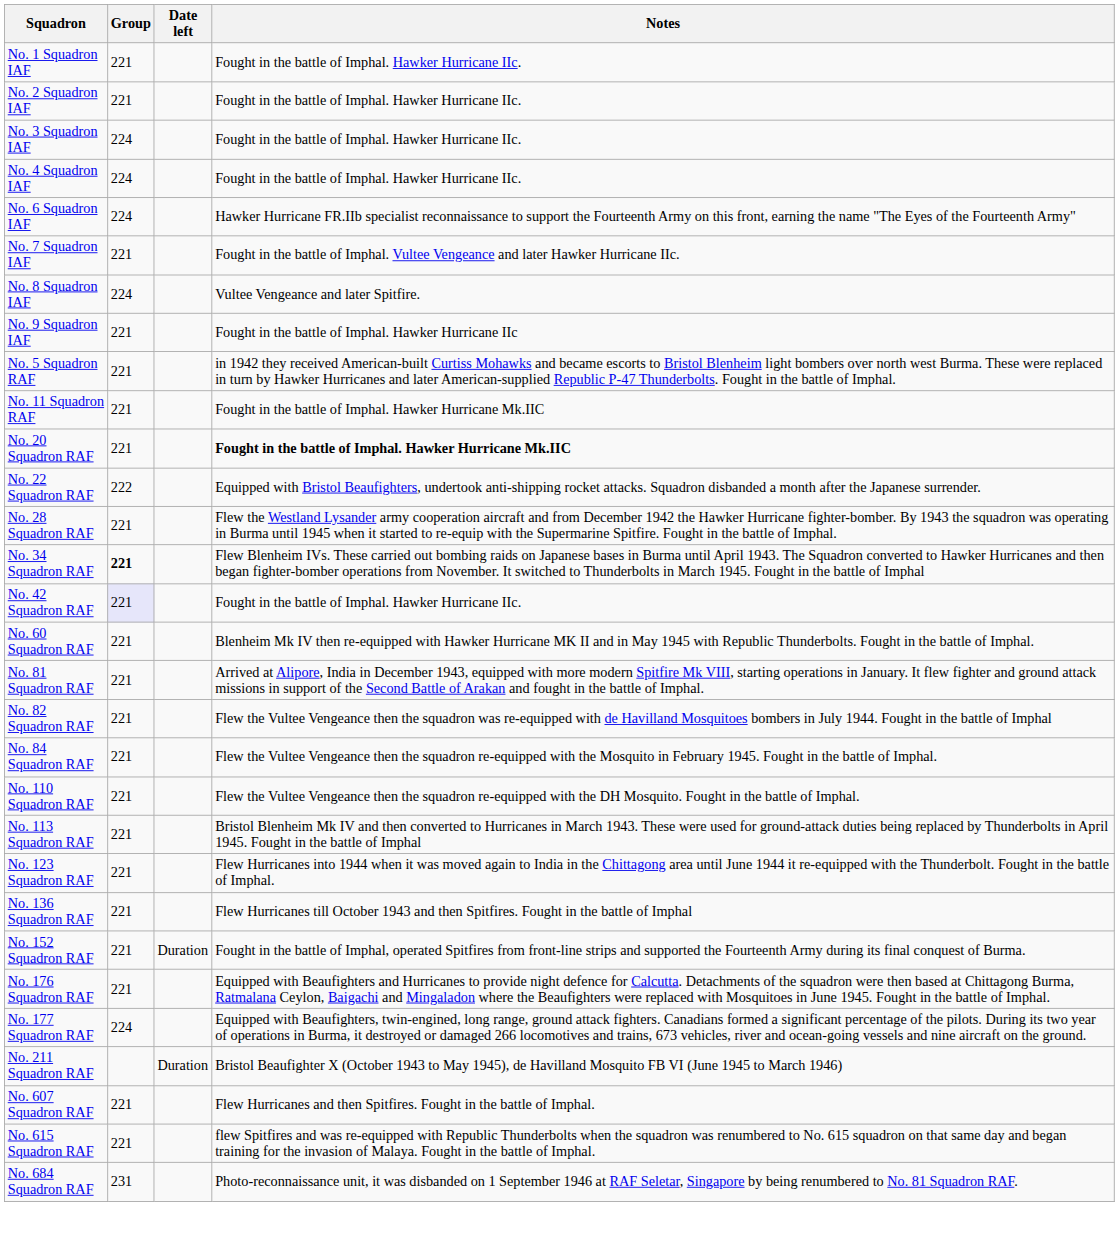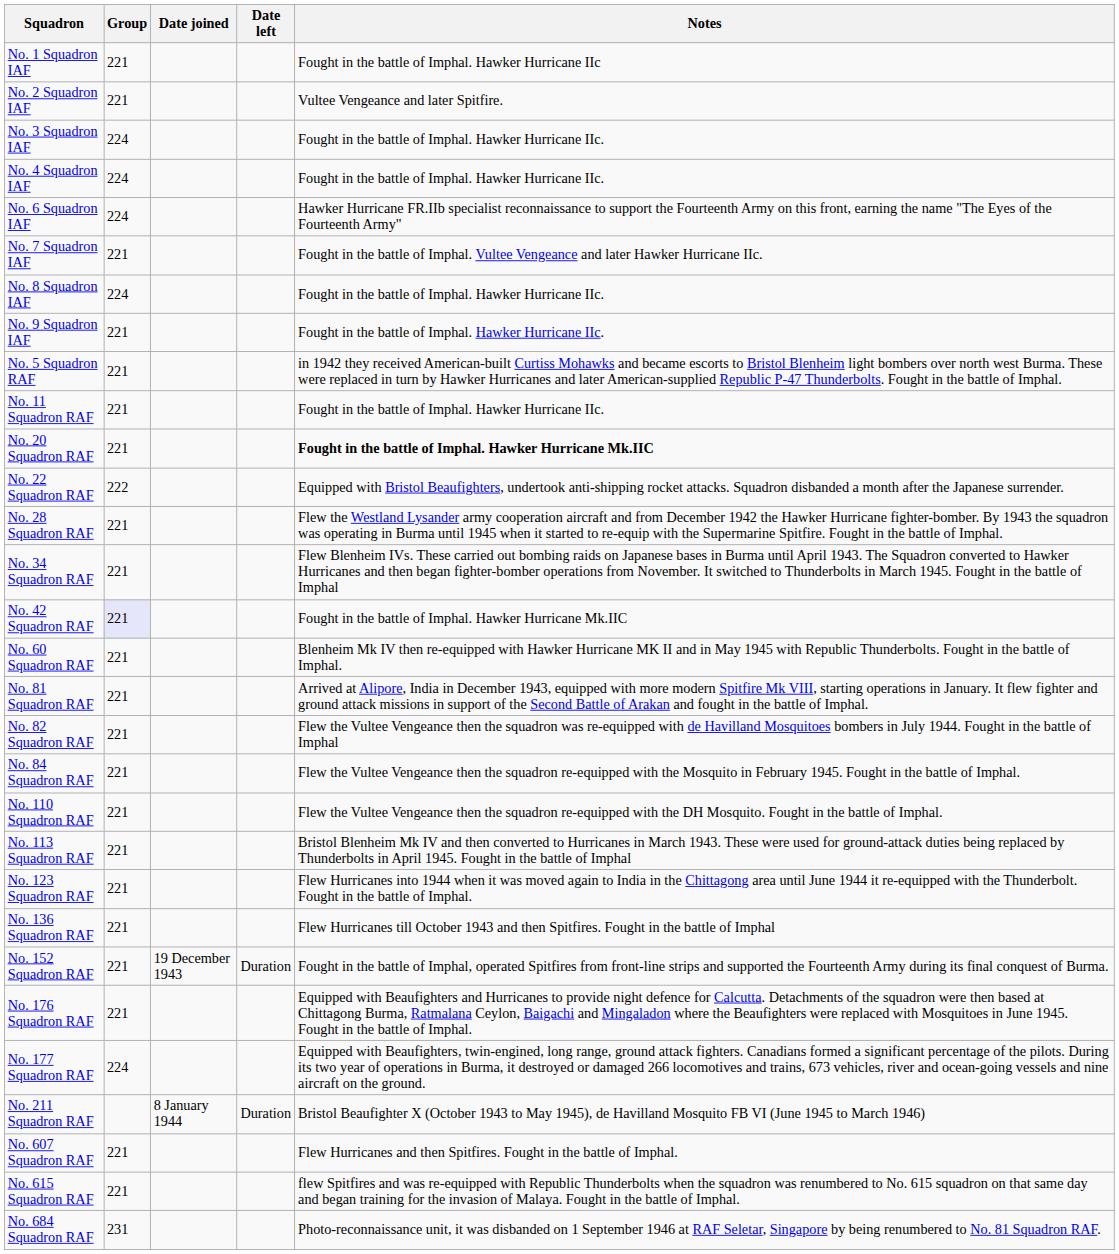+ column: Date joined | 19 December 1943 | 8 January 1944
No. 1 Squadron IAF | Notes: Fought in the battle of Imphal. Hawker Hurricane IIc. -> Fought in the battle of Imphal. Hawker Hurricane IIc
No. 2 Squadron IAF | Notes: Fought in the battle of Imphal. Hawker Hurricane IIc. -> Vultee Vengeance and later Spitfire.
No. 8 Squadron IAF | Notes: Vultee Vengeance and later Spitfire. -> Fought in the battle of Imphal. Hawker Hurricane IIc.
No. 9 Squadron IAF | Notes: Fought in the battle of Imphal. Hawker Hurricane IIc -> Fought in the battle of Imphal. Hawker Hurricane IIc.
No. 11 Squadron RAF | Notes: Fought in the battle of Imphal. Hawker Hurricane Mk.IIC -> Fought in the battle of Imphal. Hawker Hurricane IIc.
No. 34 Squadron RAF | Group: bold -> normal
No. 42 Squadron RAF | Notes: Fought in the battle of Imphal. Hawker Hurricane IIc. -> Fought in the battle of Imphal. Hawker Hurricane Mk.IIC
